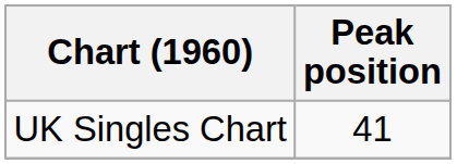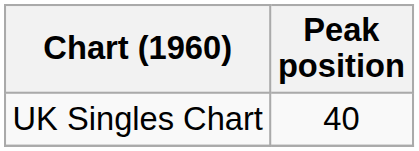UK Singles Chart | Peak position: 41 -> 40
